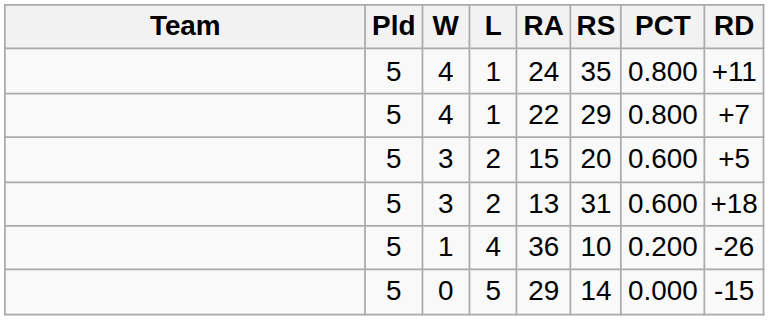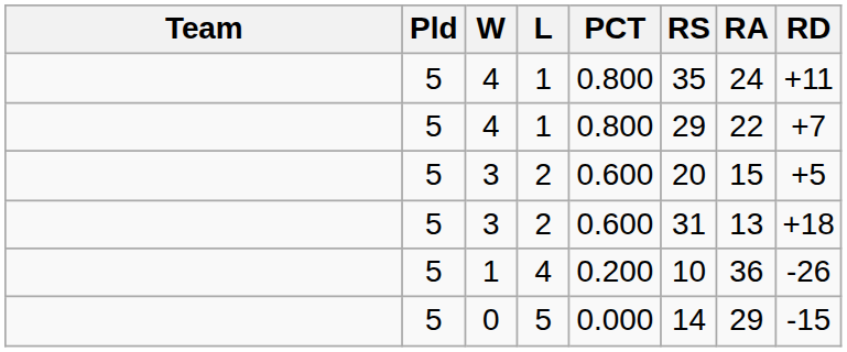columns swapped: PCT <-> RA
